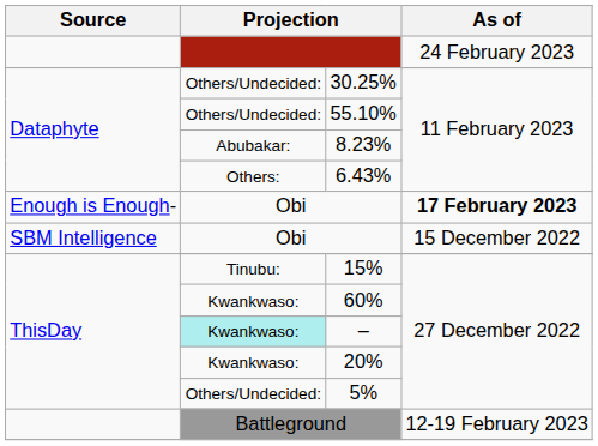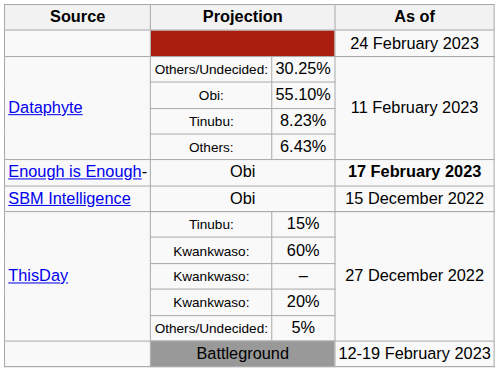55.10% | column 2: Others/Undecided: -> Obi:
8.23% | column 2: Abubakar: -> Tinubu:
– | column 2: paleturquoise background -> no background
